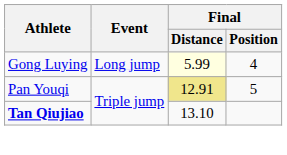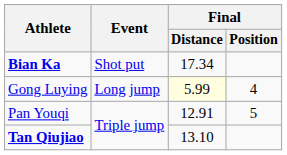+ row: Bian Ka | Shot put | 17.34
Pan Youqi | Final / Distance: khaki background -> no background
